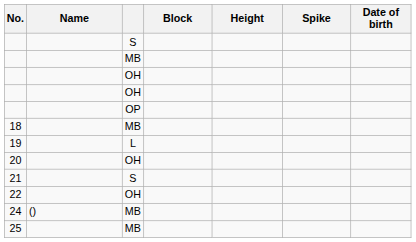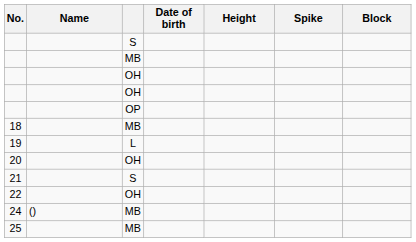columns swapped: Date of birth <-> Block
